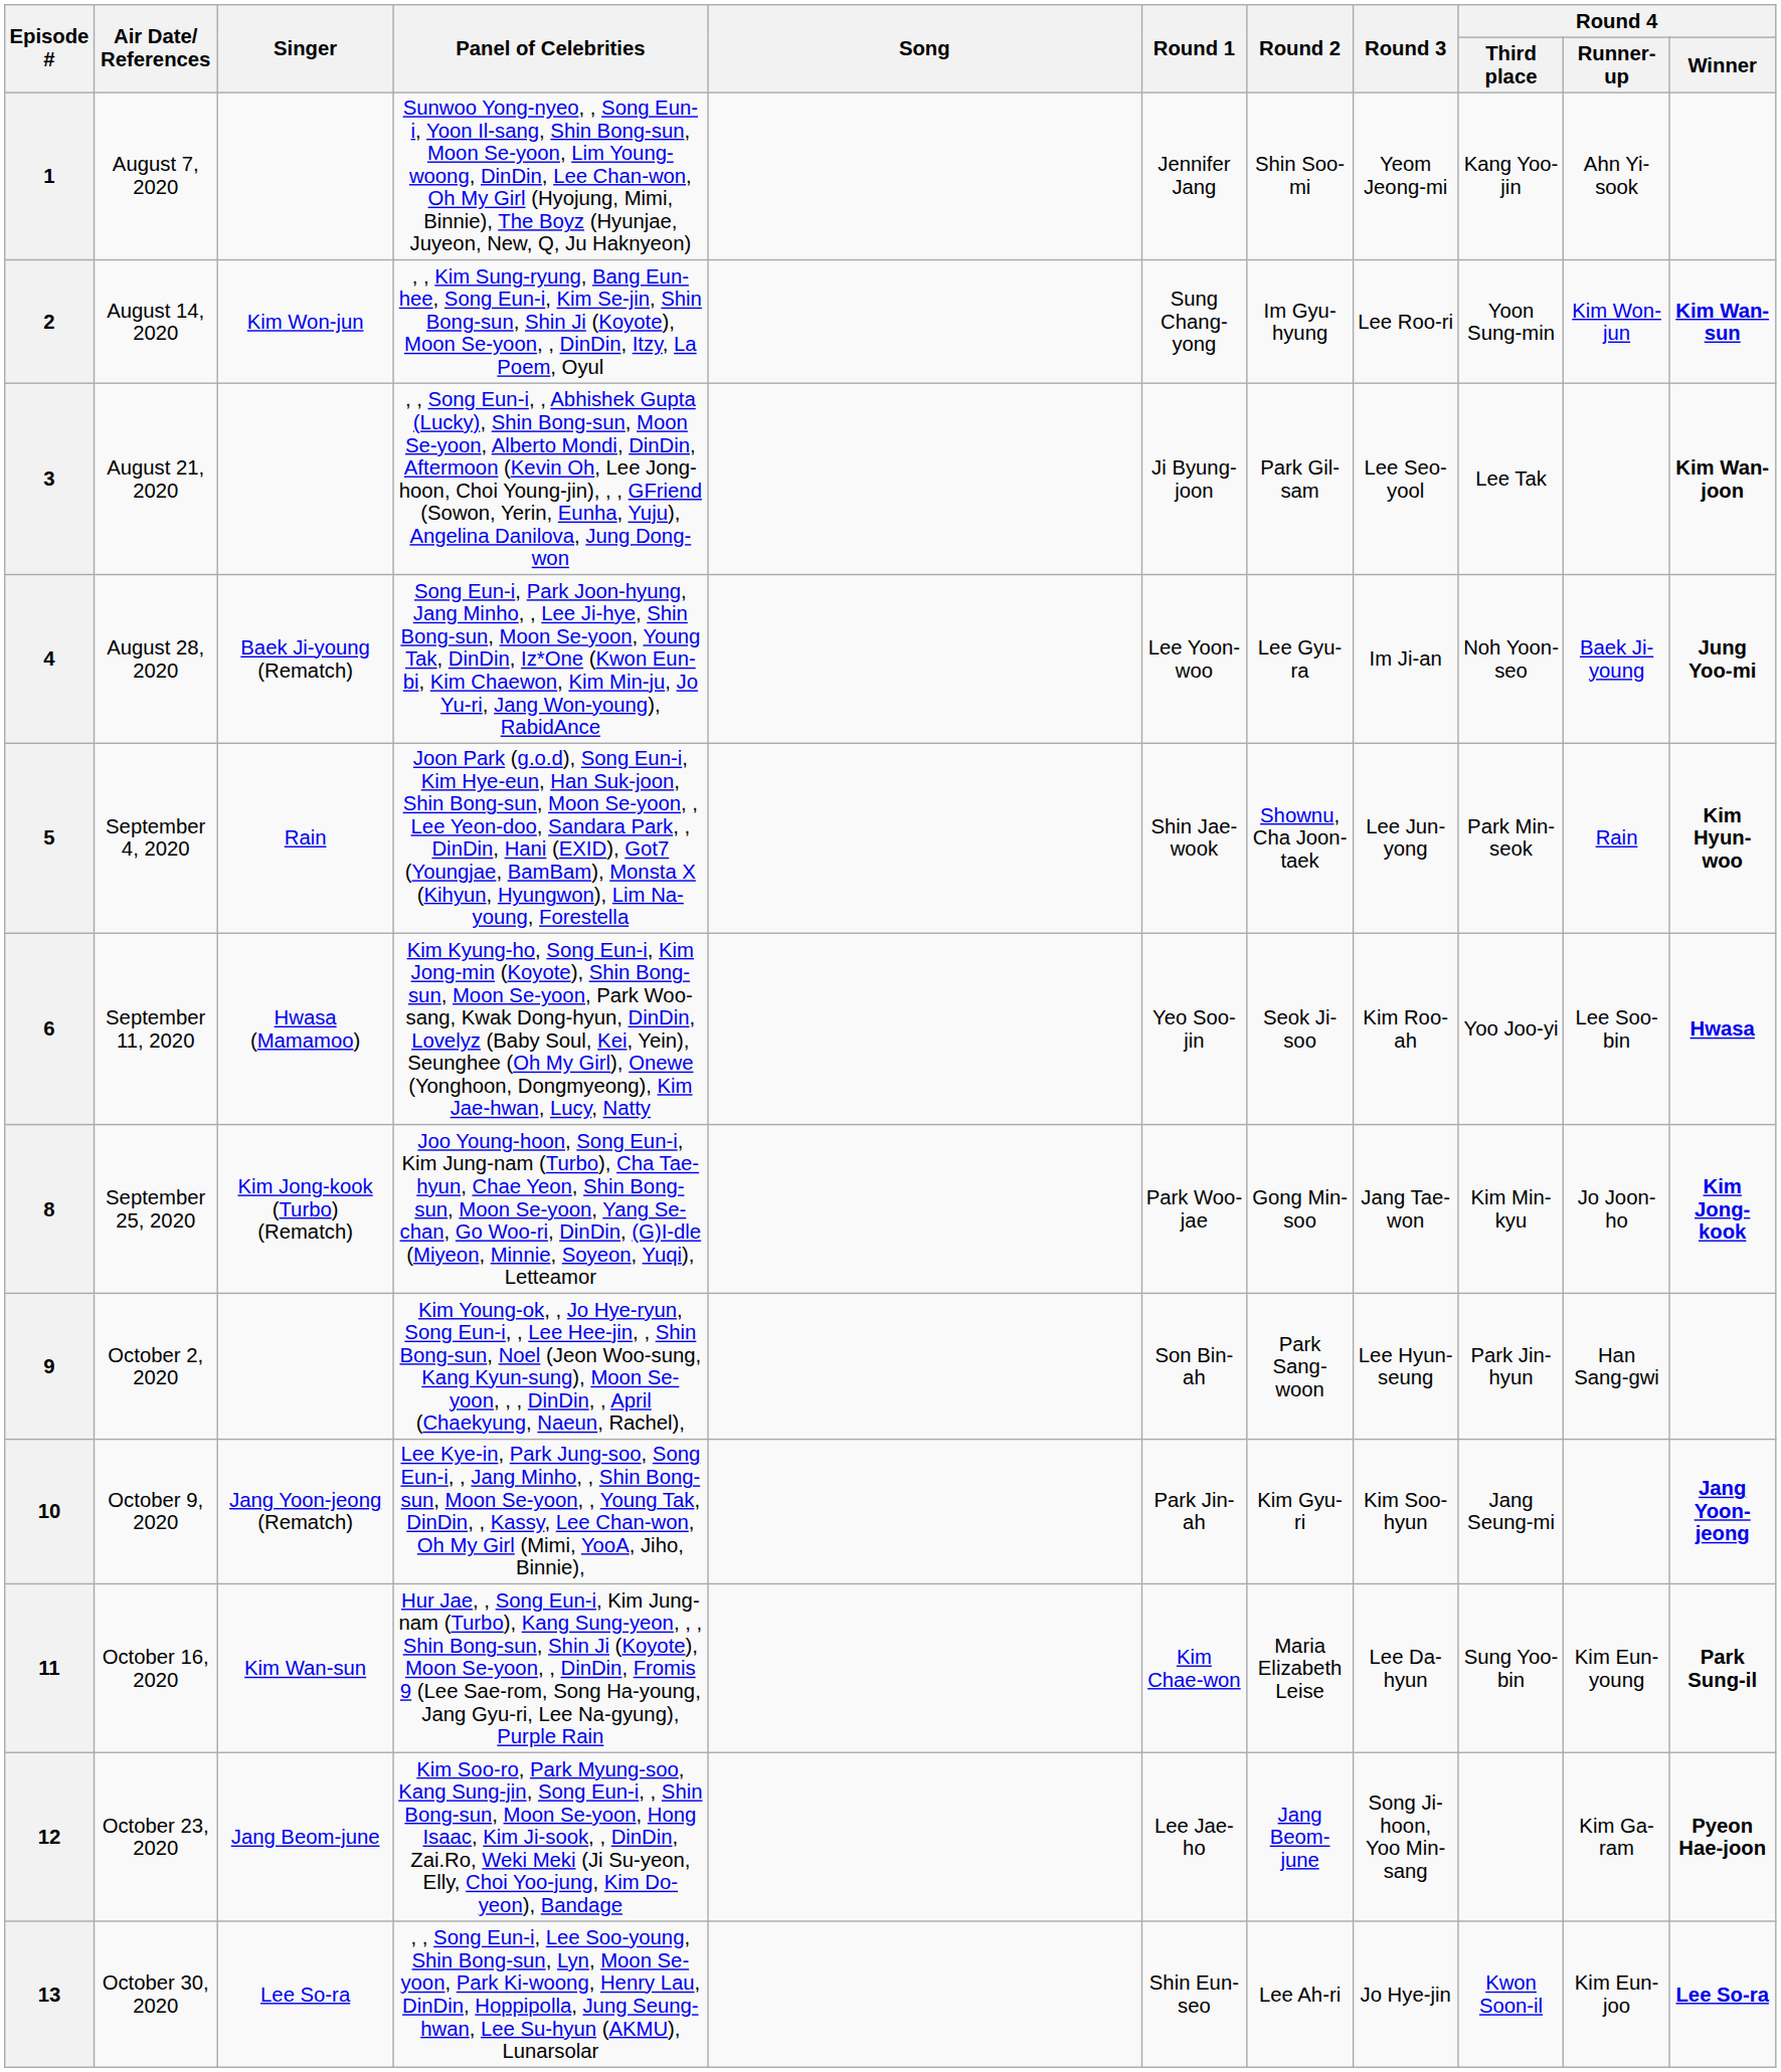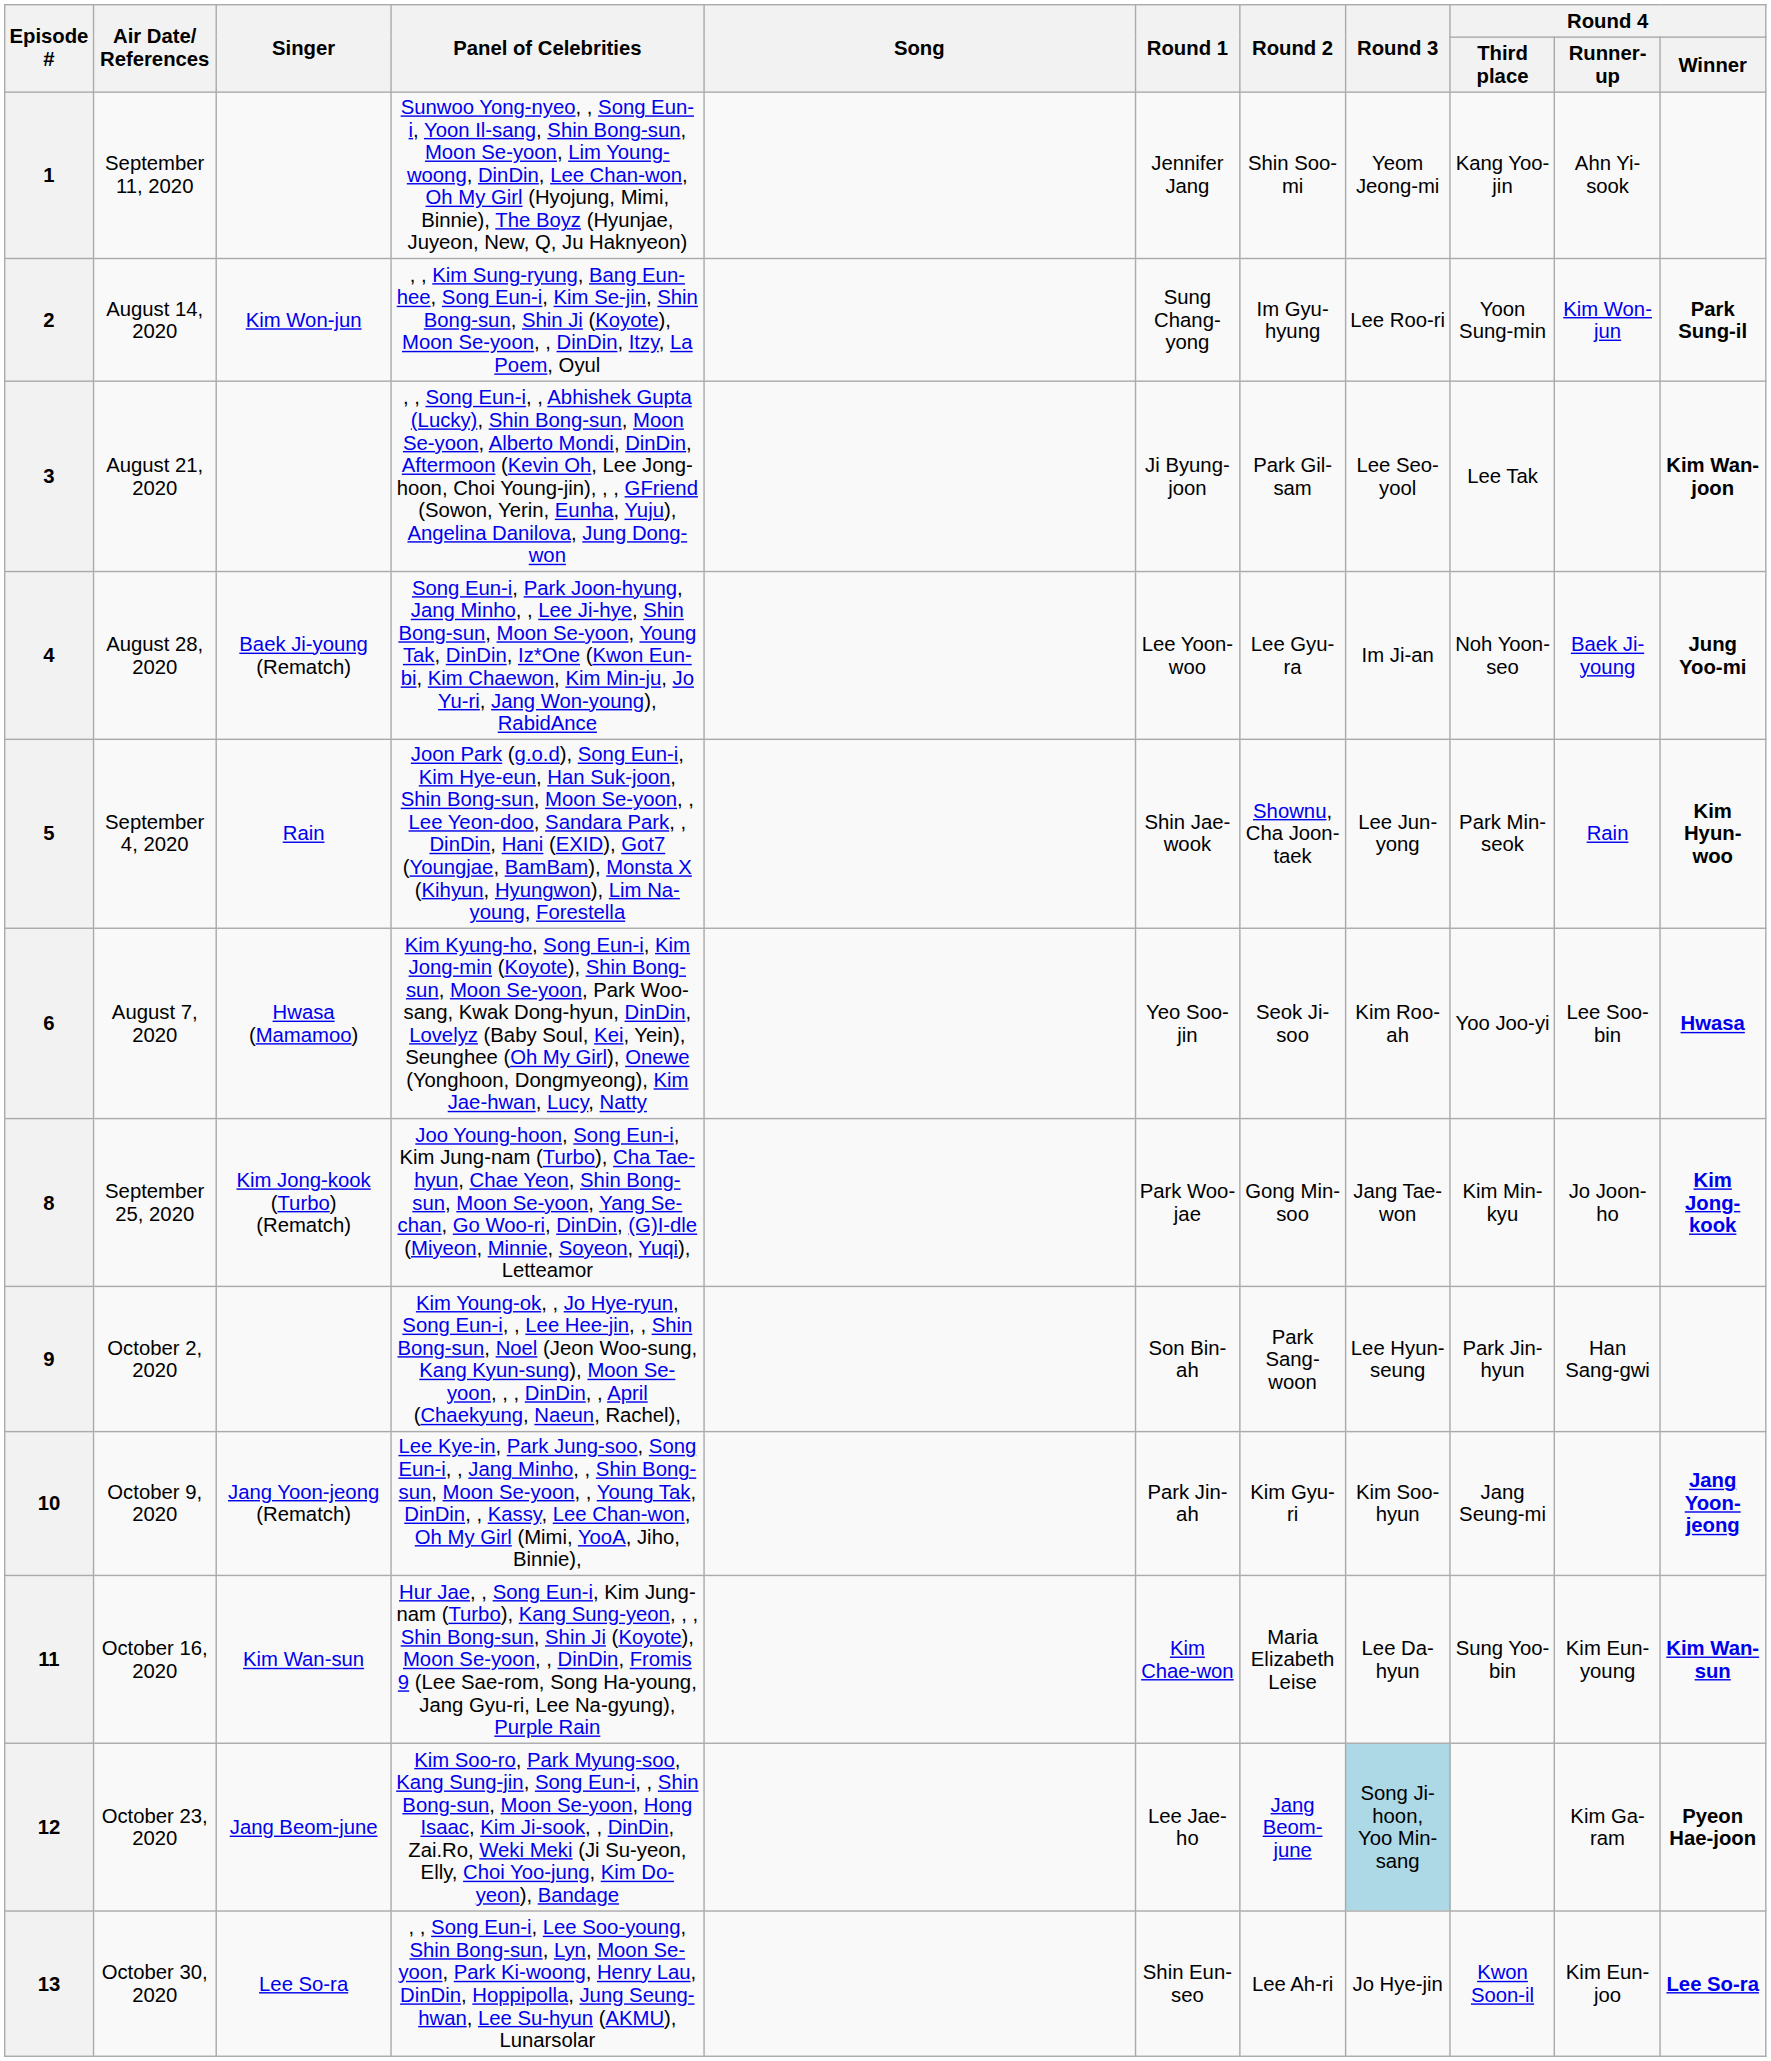1 | Air Date/ References: August 7, 2020 -> September 11, 2020
2 | Round 4 / Winner: Kim Wan-sun -> Park Sung-il
6 | Air Date/ References: September 11, 2020 -> August 7, 2020
11 | Round 4 / Winner: Park Sung-il -> Kim Wan-sun
12 | Round 3: no background -> lightblue background
